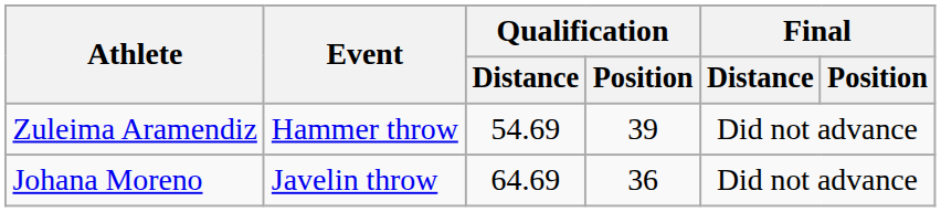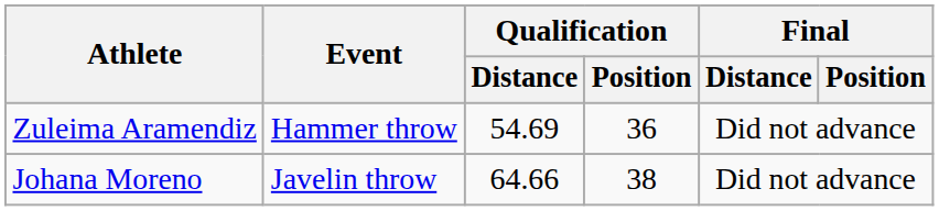Zuleima Aramendiz | Qualification / Position: 39 -> 36
Johana Moreno | Qualification / Distance: 64.69 -> 64.66
Johana Moreno | Qualification / Position: 36 -> 38
